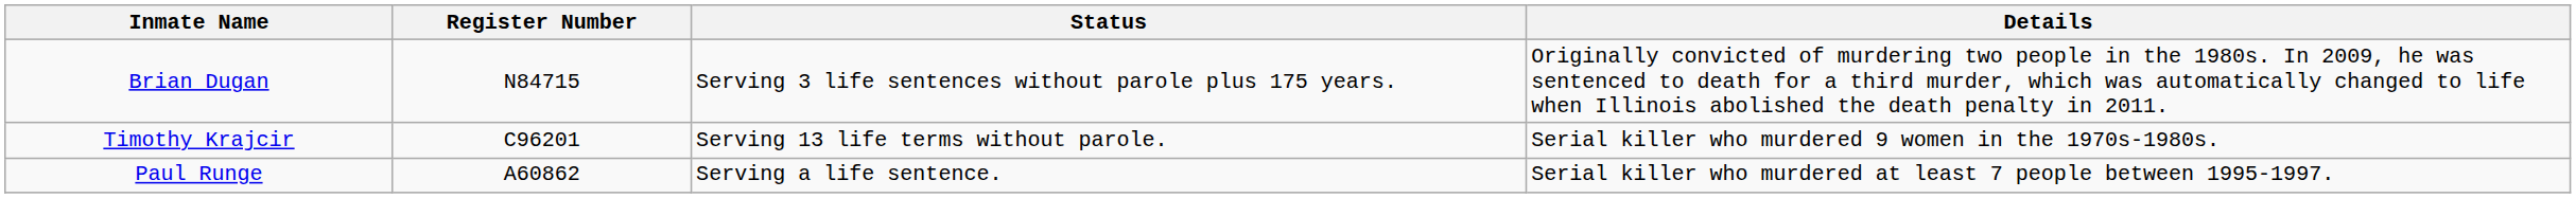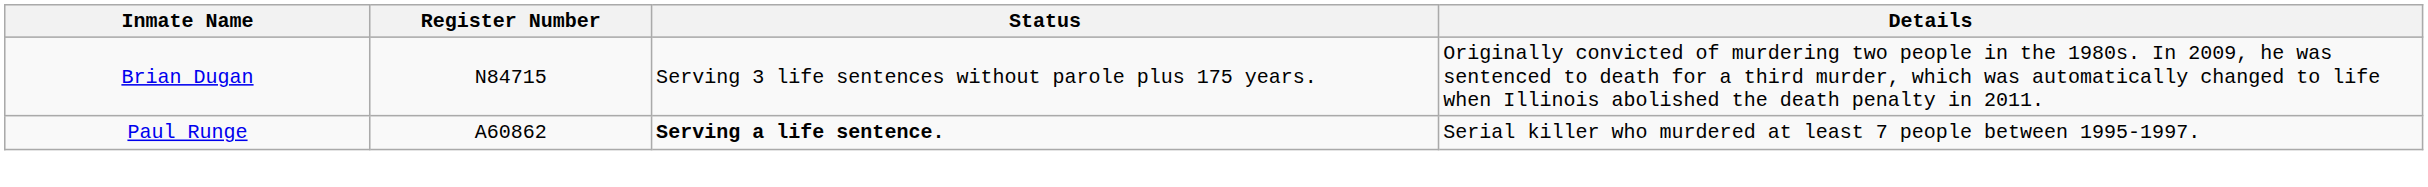- row: Timothy Krajcir | C96201 | Serving 13 life terms without parole. | Serial killer who murdered 9 women in the 1970s-1980s.
Paul Runge | Status: normal -> bold
